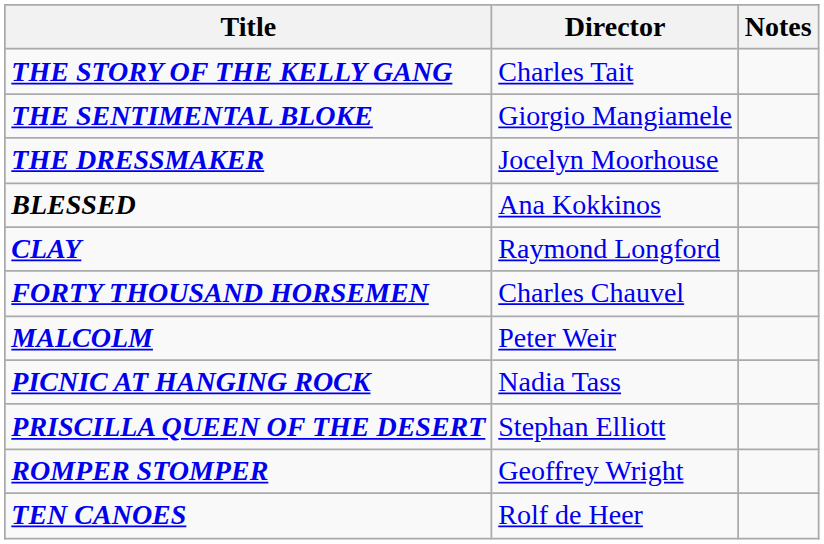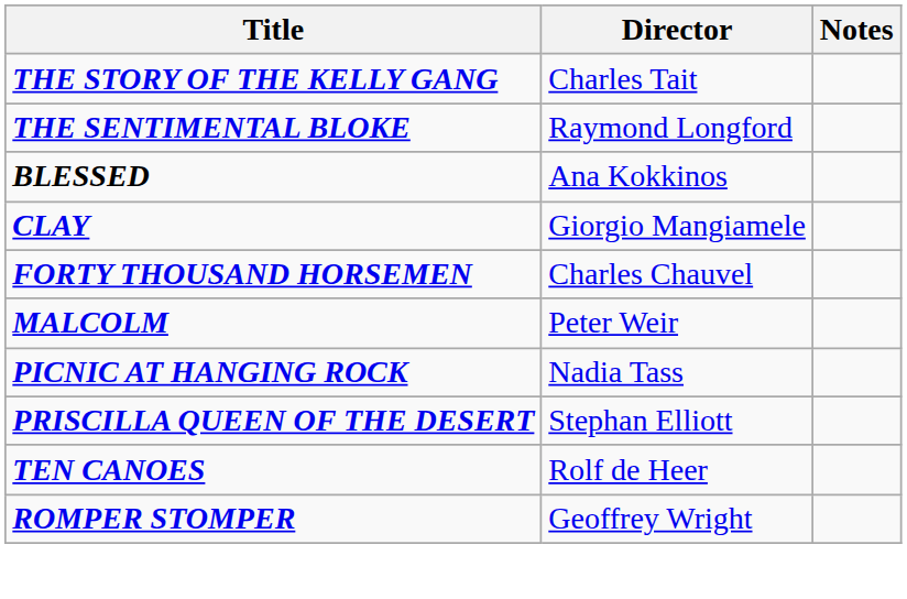THE SENTIMENTAL BLOKE | Director: Giorgio Mangiamele -> Raymond Longford
- row: THE DRESSMAKER | Jocelyn Moorhouse
CLAY | Director: Raymond Longford -> Giorgio Mangiamele
rows swapped: ROMPER STOMPER <-> TEN CANOES
